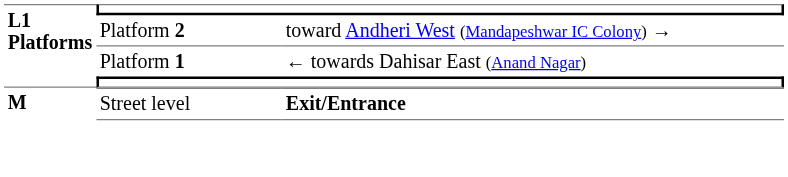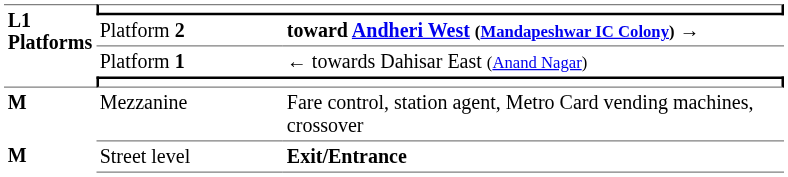Platform 2 | column 3: normal -> bold
+ row: M | Mezzanine | Fare control, station agent, Metro Card vending machines, crossover
